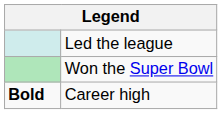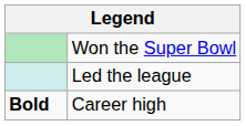rows swapped: Led the league <-> Won the Super Bowl
